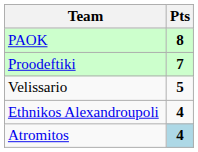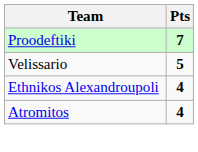- row: PAOK | 8
Atromitos | Pts: lightblue background -> no background
